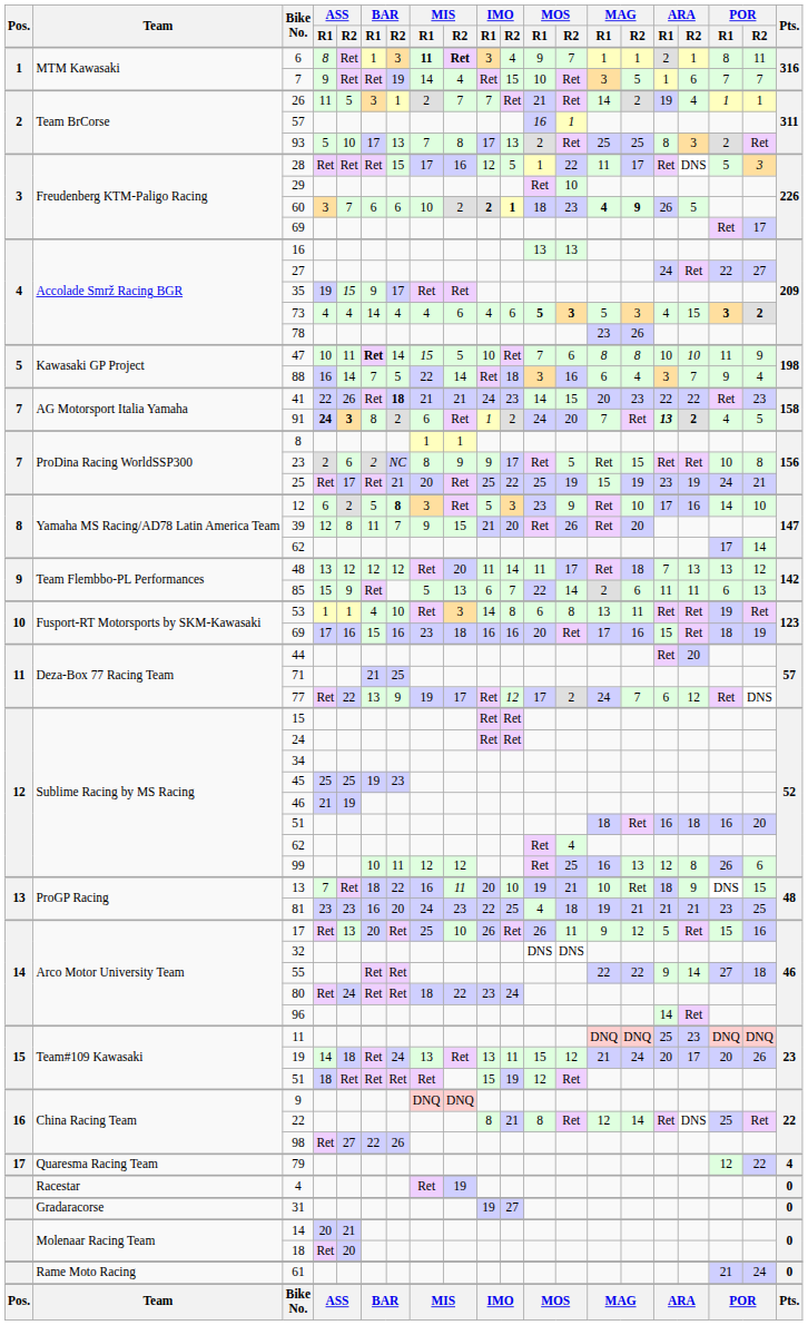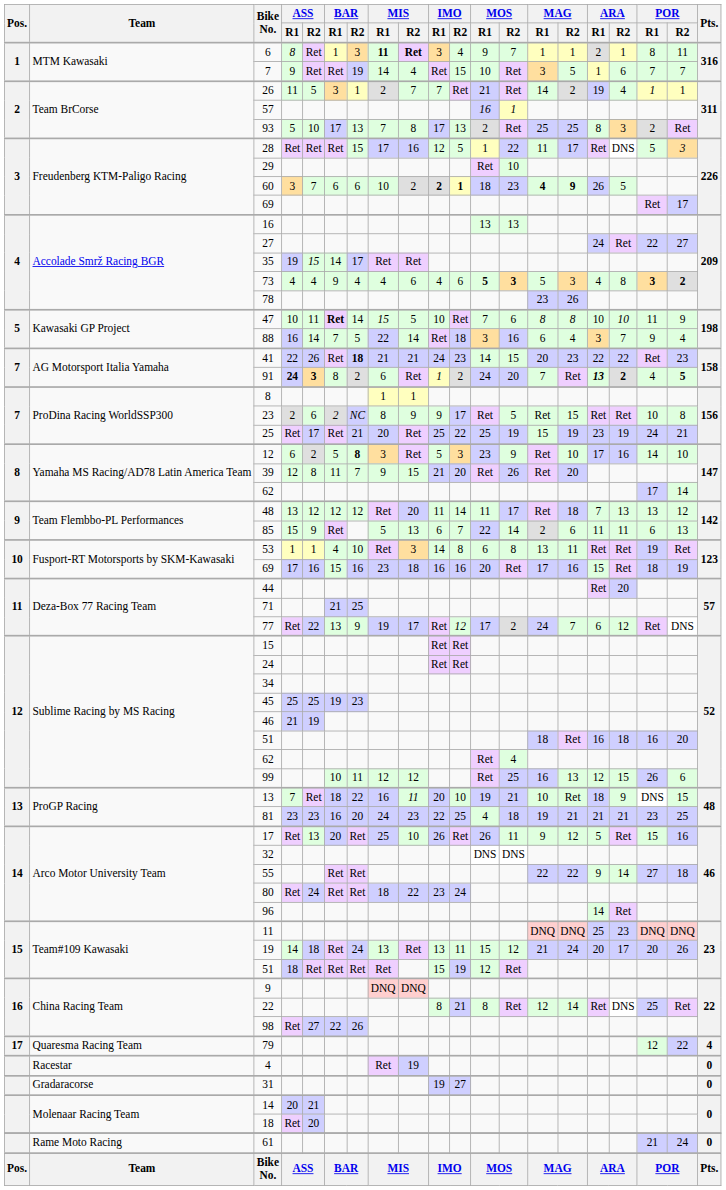35 | BAR / R1: 9 -> 14
73 | BAR / R1: 14 -> 9
73 | ARA / R2: 15 -> 8
91 | POR / R2: normal -> bold
99 | ARA / R2: 8 -> 15
